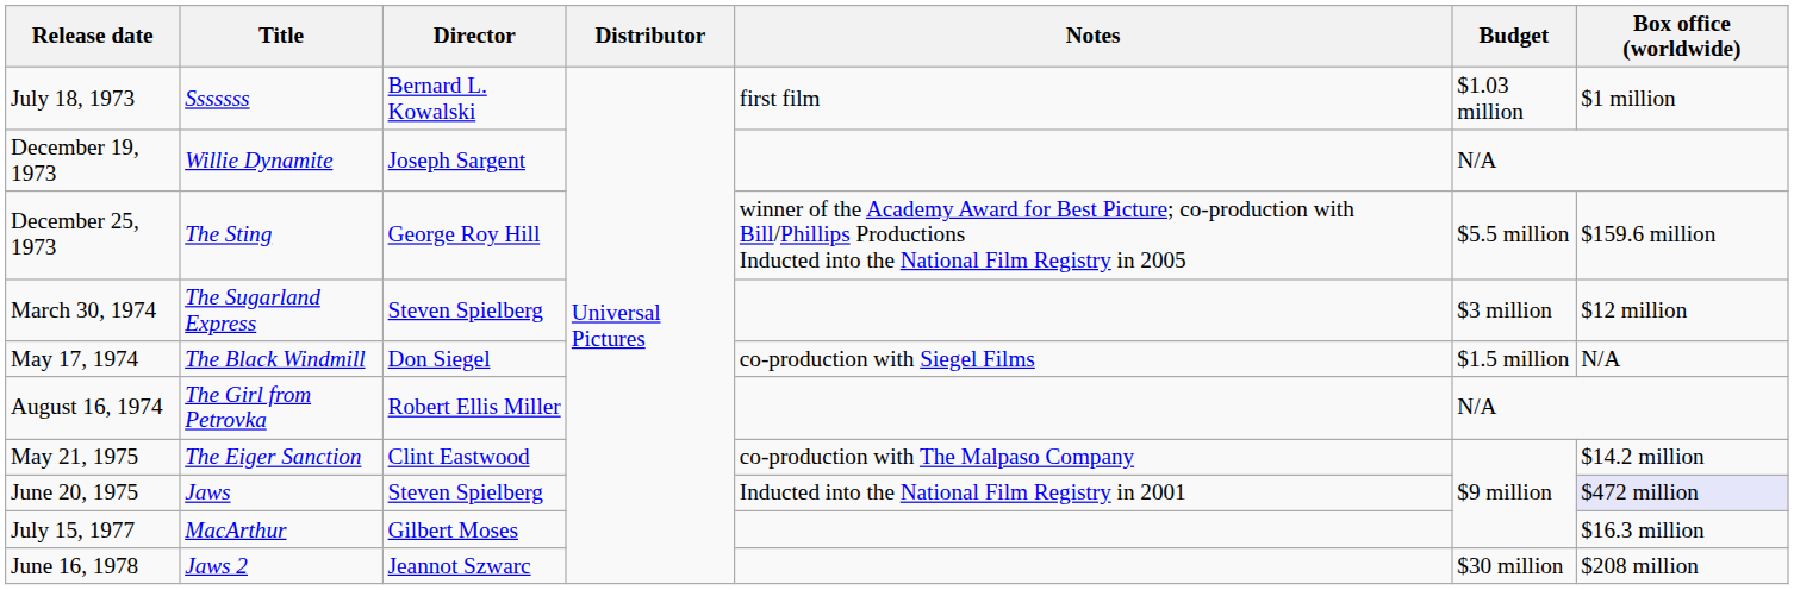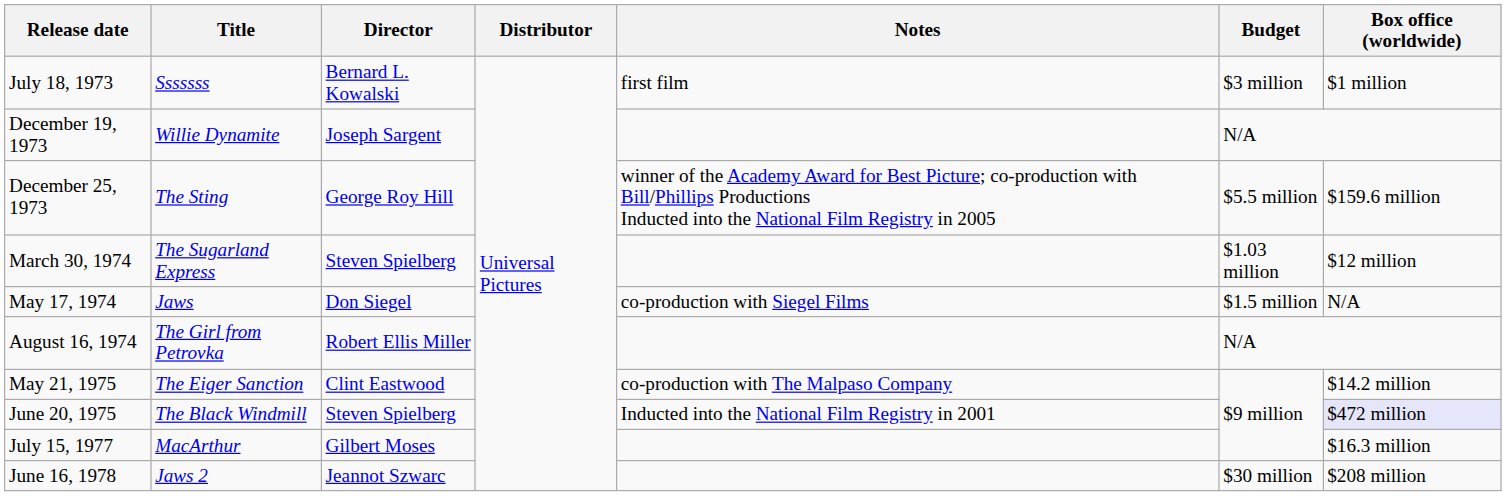July 18, 1973 | Budget: $1.03 million -> $3 million
March 30, 1974 | Budget: $3 million -> $1.03 million
May 17, 1974 | Title: The Black Windmill -> Jaws
June 20, 1975 | Title: Jaws -> The Black Windmill
